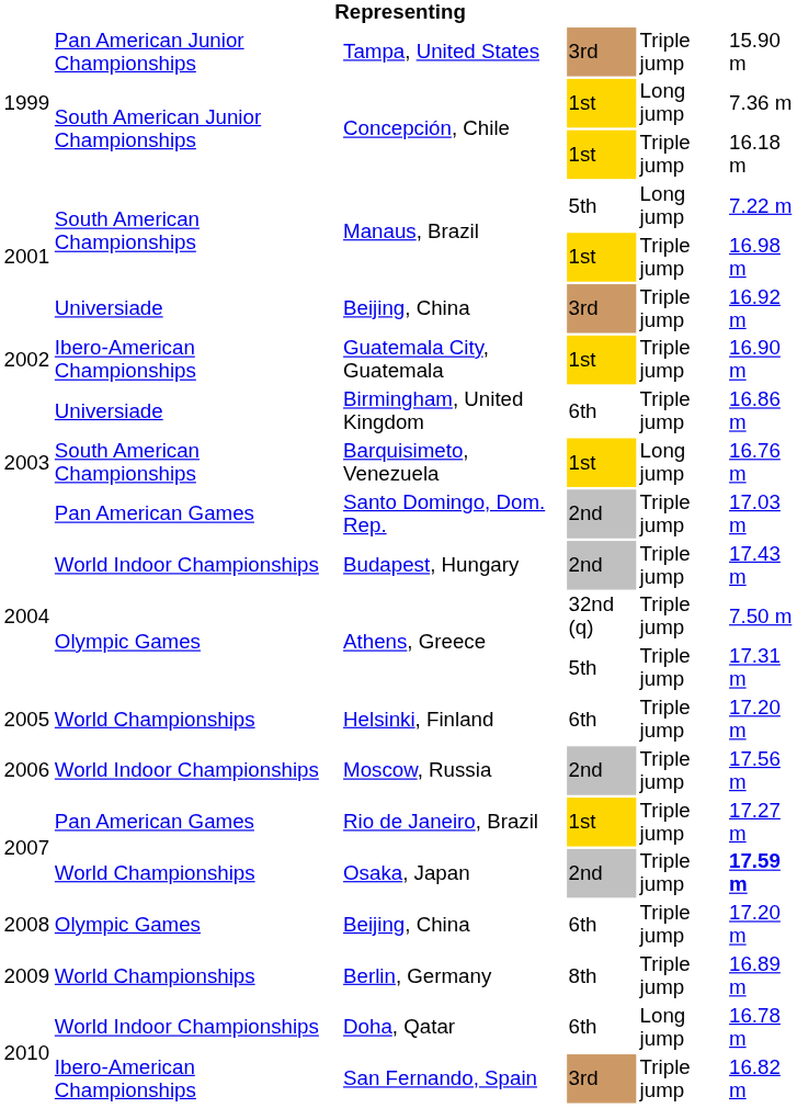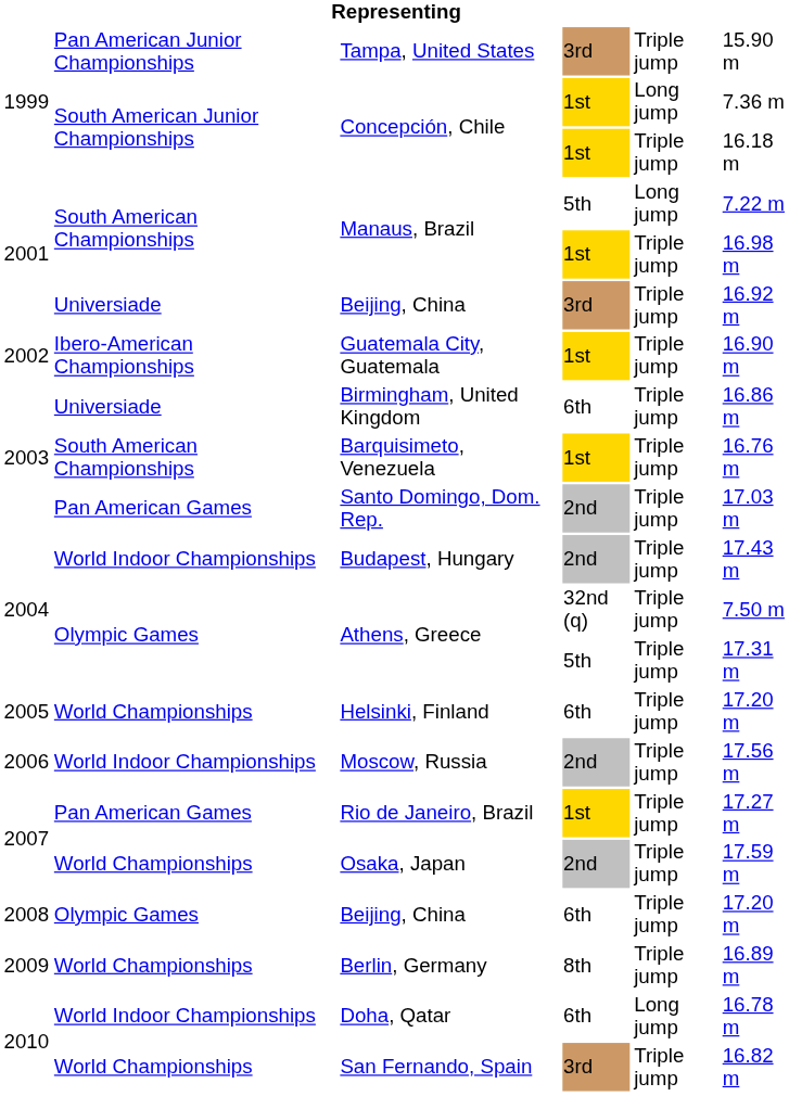Barquisimeto, Venezuela | column 5: Long jump -> Triple jump
Osaka, Japan | column 6: bold -> normal
San Fernando, Spain | column 2: Ibero-American Championships -> World Championships
